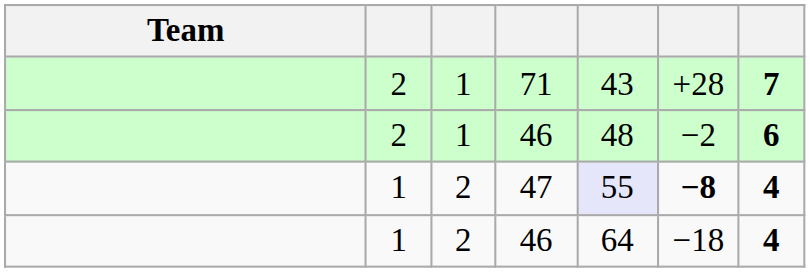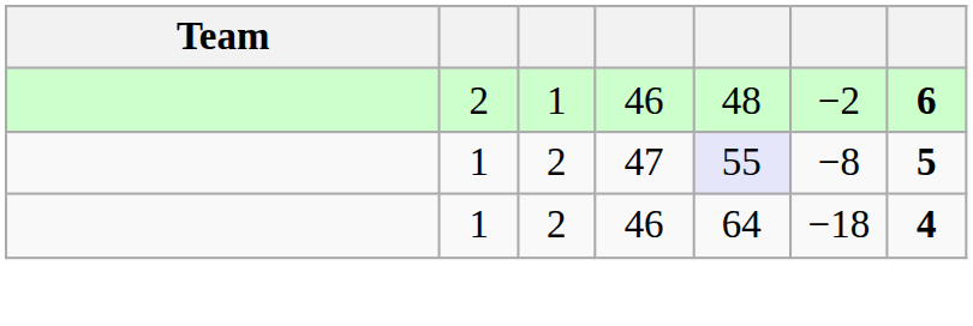- row: 2 | 1 | 71 | 43 | +28 | 7
47 | column 6: bold -> normal
47 | column 7: 4 -> 5
